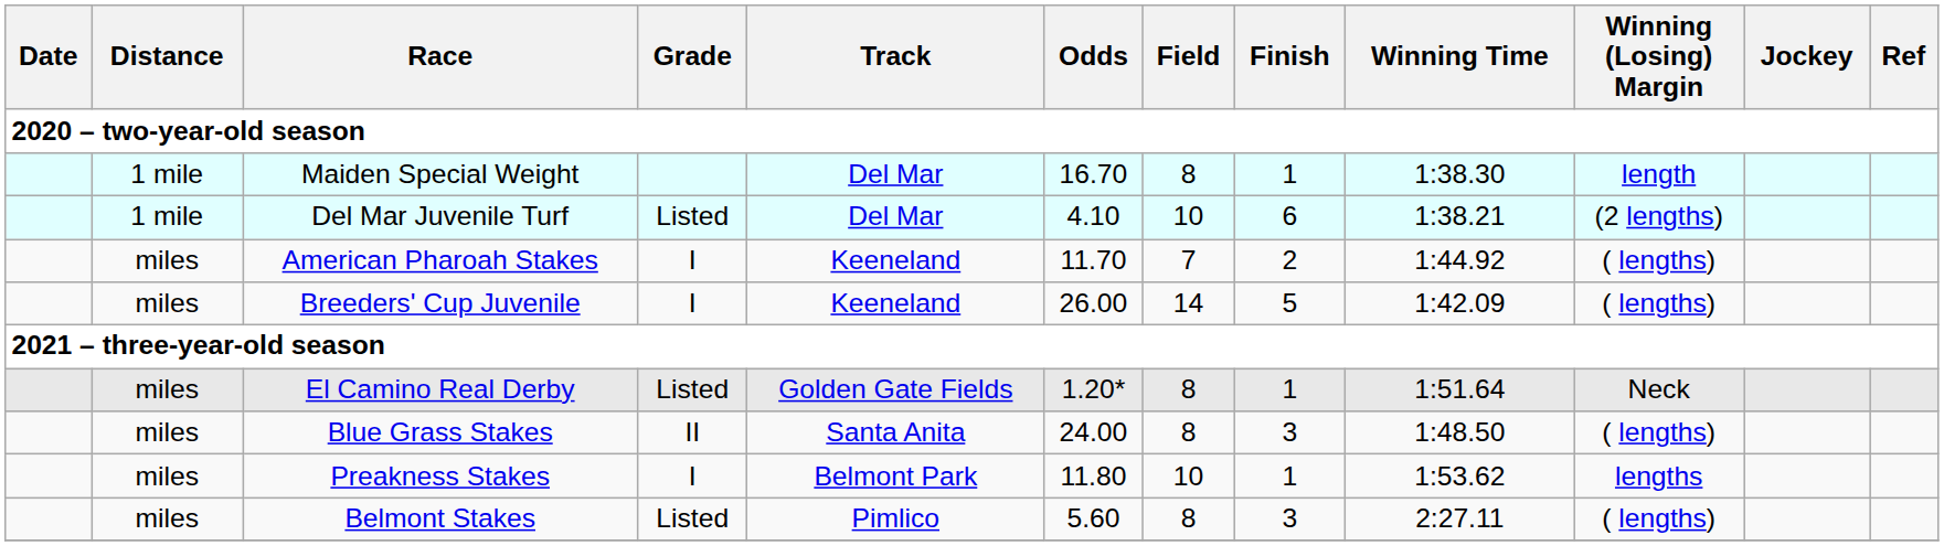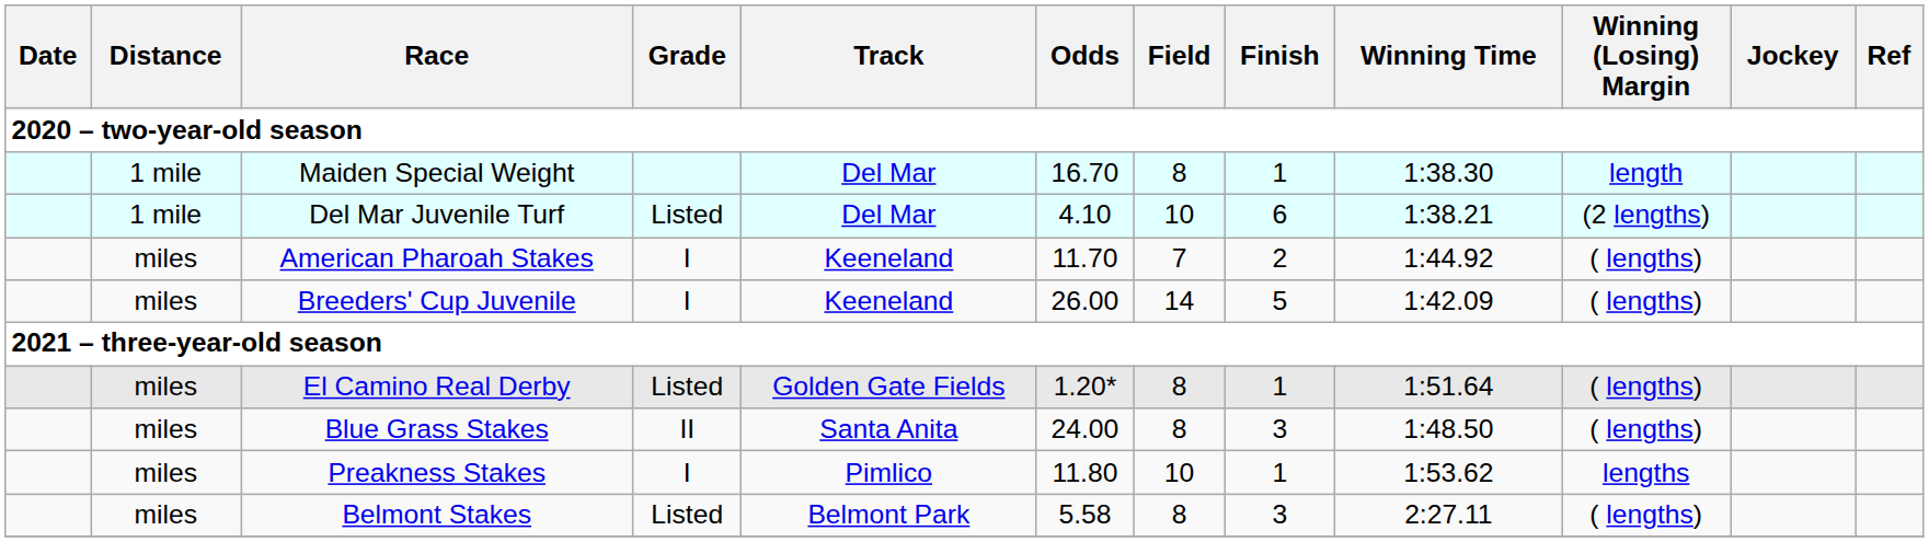El Camino Real Derby | Winning (Losing) Margin: Neck -> ( lengths)
Preakness Stakes | Track: Belmont Park -> Pimlico
Belmont Stakes | Track: Pimlico -> Belmont Park
Belmont Stakes | Odds: 5.60 -> 5.58
